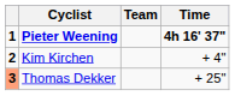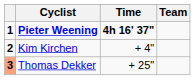columns swapped: Team <-> Time
